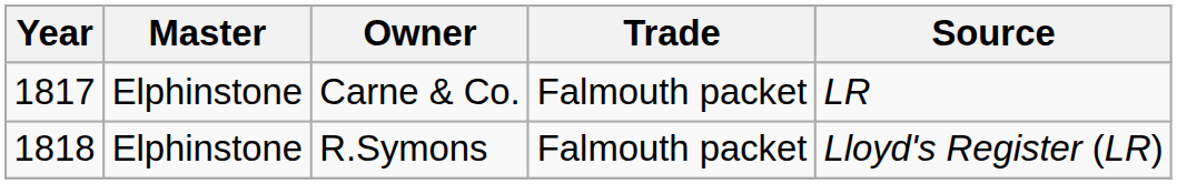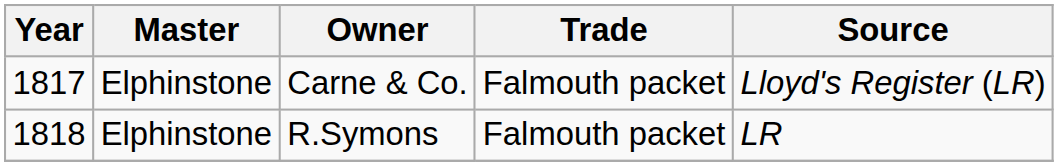Carne & Co. | Source: LR -> Lloyd's Register (LR)
R.Symons | Source: Lloyd's Register (LR) -> LR
